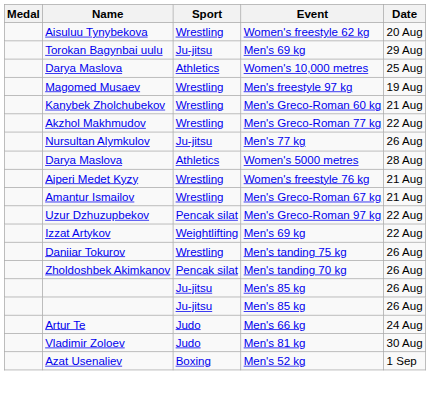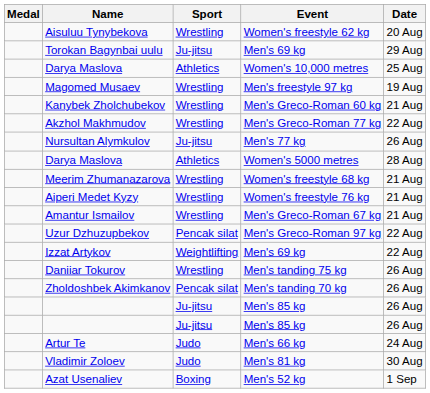+ row: Meerim Zhumanazarova | Wrestling | Women's freestyle 68 kg | 21 Aug
